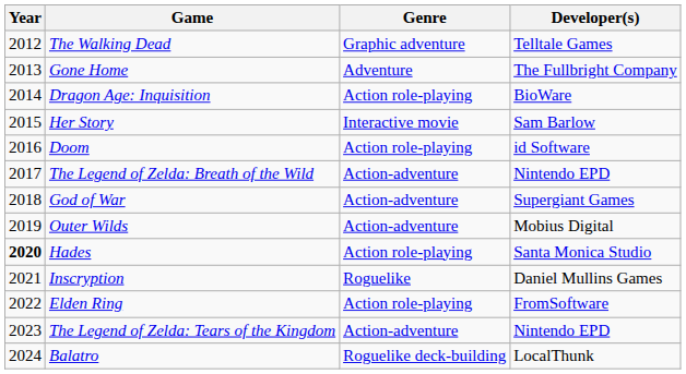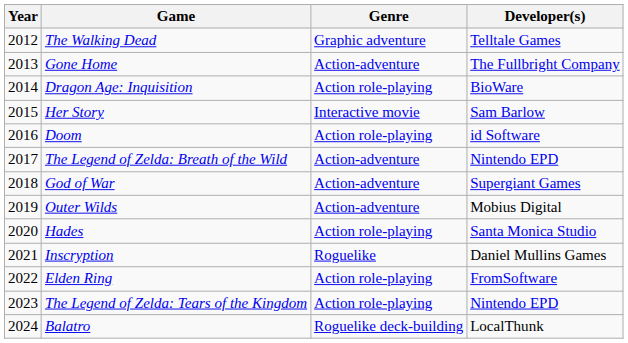Gone Home | Genre: Adventure -> Action-adventure
Hades | Year: bold -> normal
The Legend of Zelda: Tears of the Kingdom | Genre: Action-adventure -> Action role-playing
